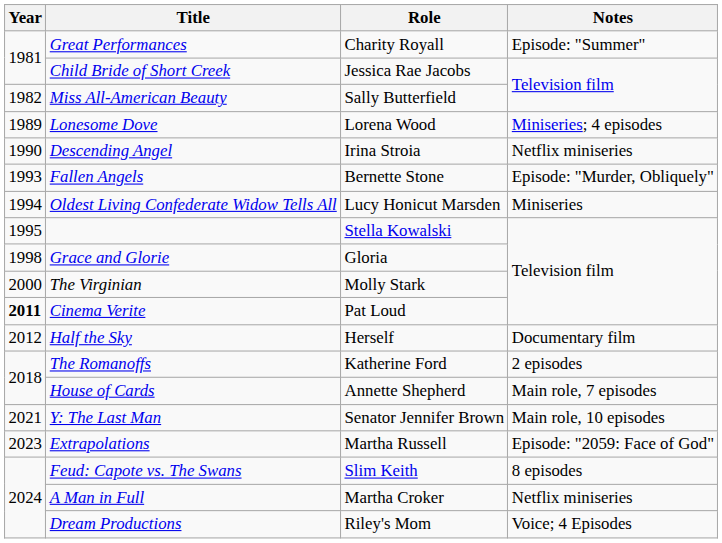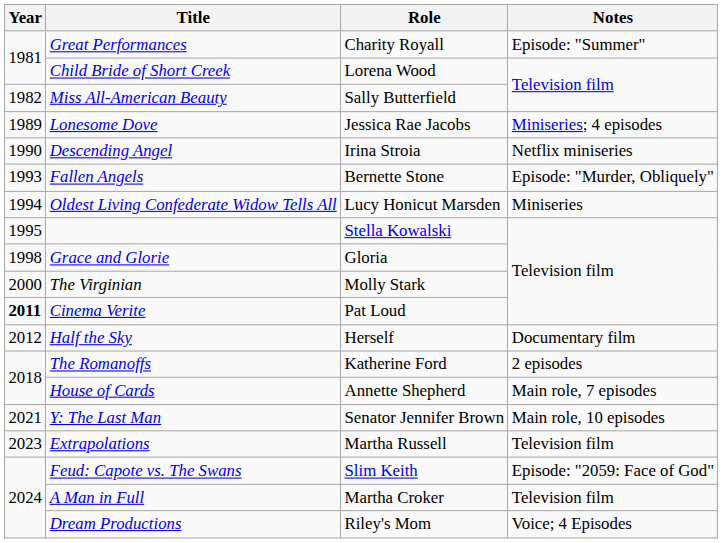Child Bride of Short Creek | Role: Jessica Rae Jacobs -> Lorena Wood
Lonesome Dove | Role: Lorena Wood -> Jessica Rae Jacobs
Extrapolations | Notes: Episode: "2059: Face of God" -> Television film
Feud: Capote vs. The Swans | Notes: 8 episodes -> Episode: "2059: Face of God"
A Man in Full | Notes: Netflix miniseries -> Television film
